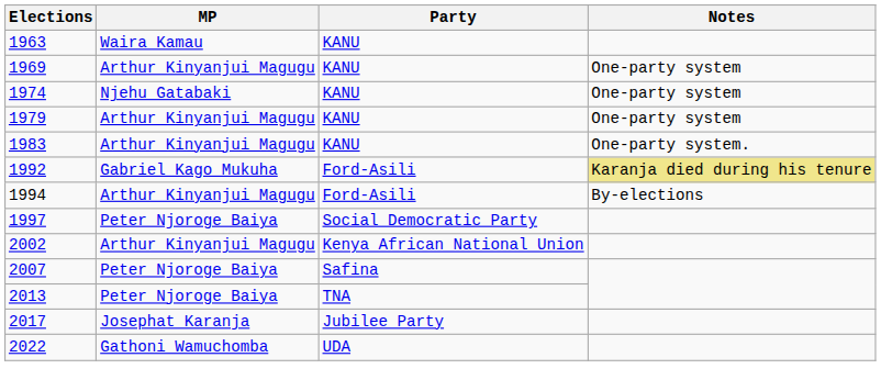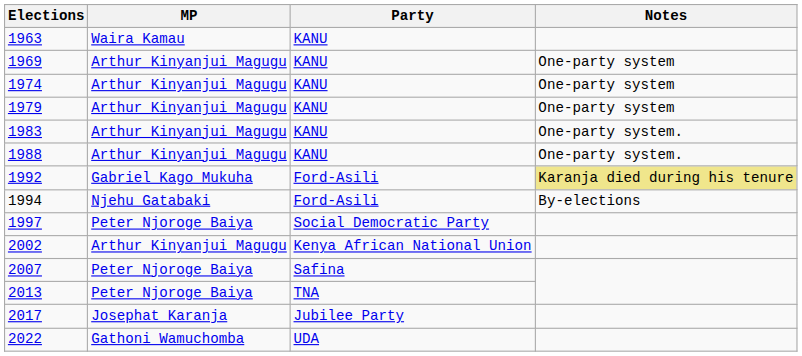1974 | MP: Njehu Gatabaki -> Arthur Kinyanjui Magugu
+ row: 1988 | Arthur Kinyanjui Magugu | KANU | One-party system.
1994 | MP: Arthur Kinyanjui Magugu -> Njehu Gatabaki
